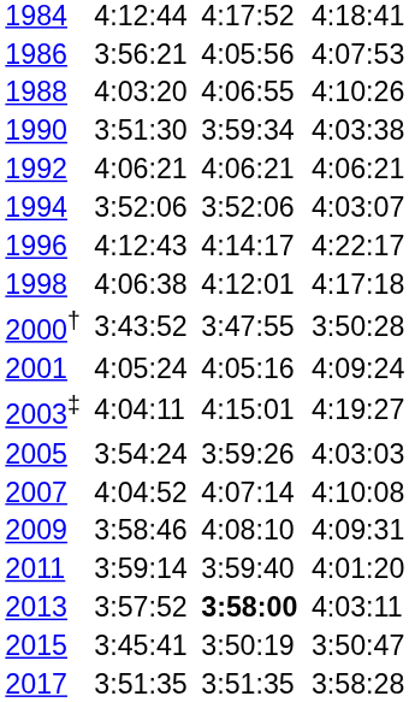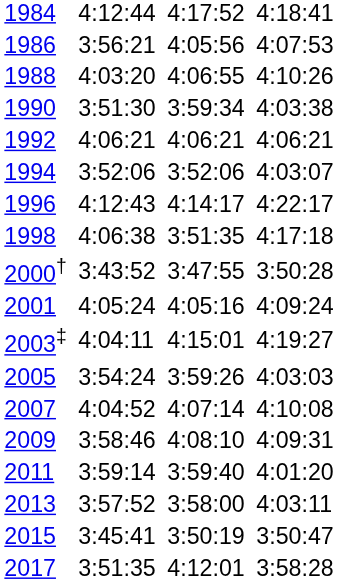1998 | column 5: 4:12:01 -> 3:51:35
2013 | column 5: bold -> normal
2017 | column 5: 3:51:35 -> 4:12:01
